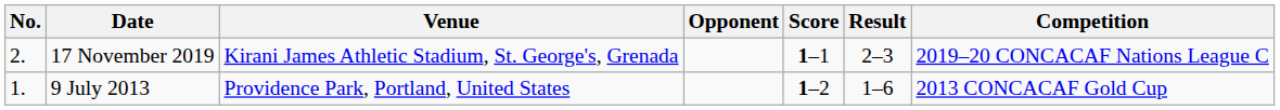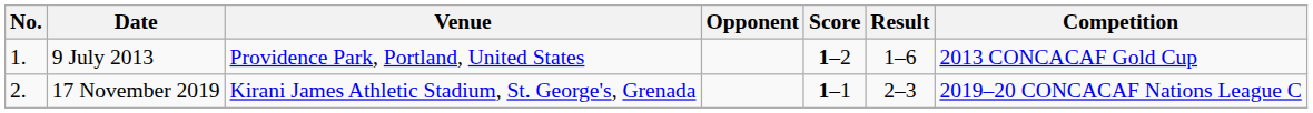rows swapped: 9 July 2013 <-> 17 November 2019
